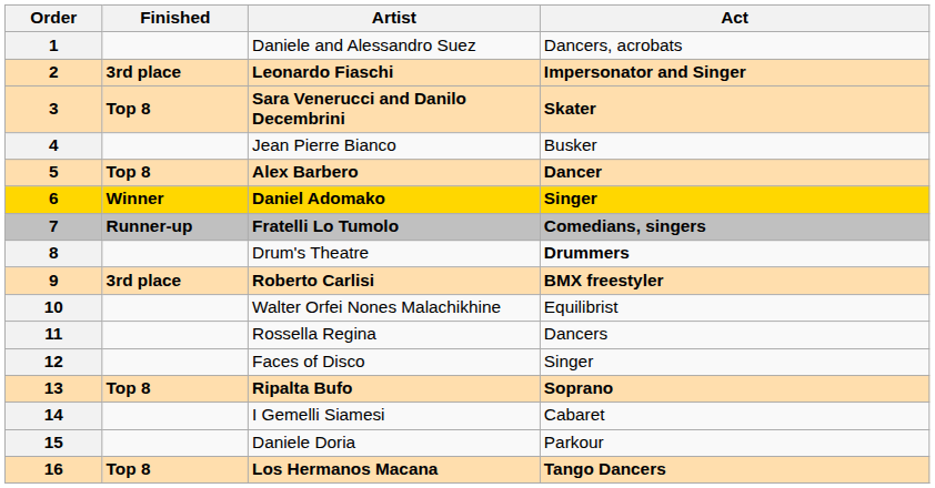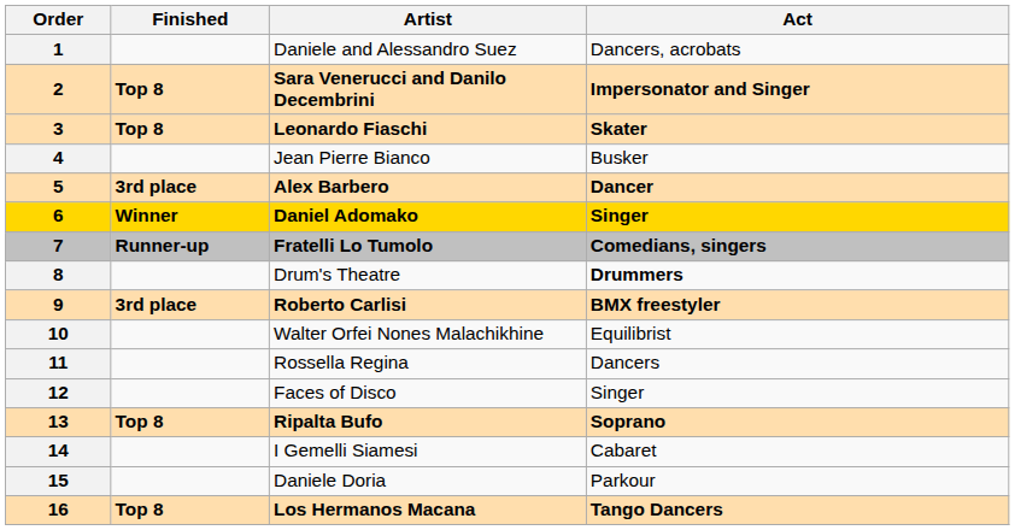2 | Finished: 3rd place -> Top 8
2 | Artist: Leonardo Fiaschi -> Sara Venerucci and Danilo Decembrini
3 | Artist: Sara Venerucci and Danilo Decembrini -> Leonardo Fiaschi
5 | Finished: Top 8 -> 3rd place
